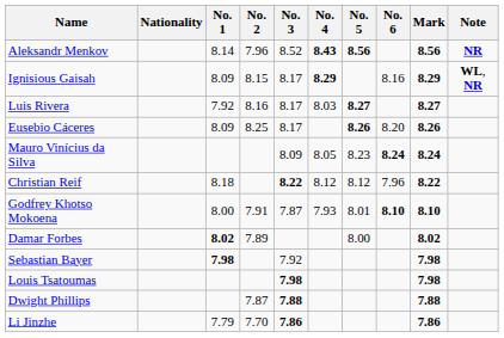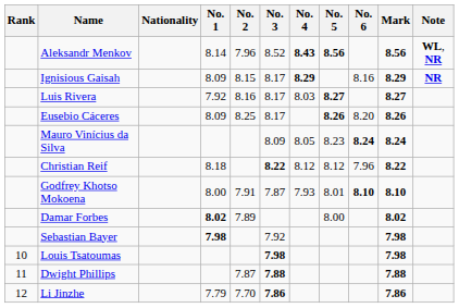+ column: Rank | 10 | 11 | 12
Aleksandr Menkov | Note: NR -> WL, NR
Ignisious Gaisah | Note: WL, NR -> NR
